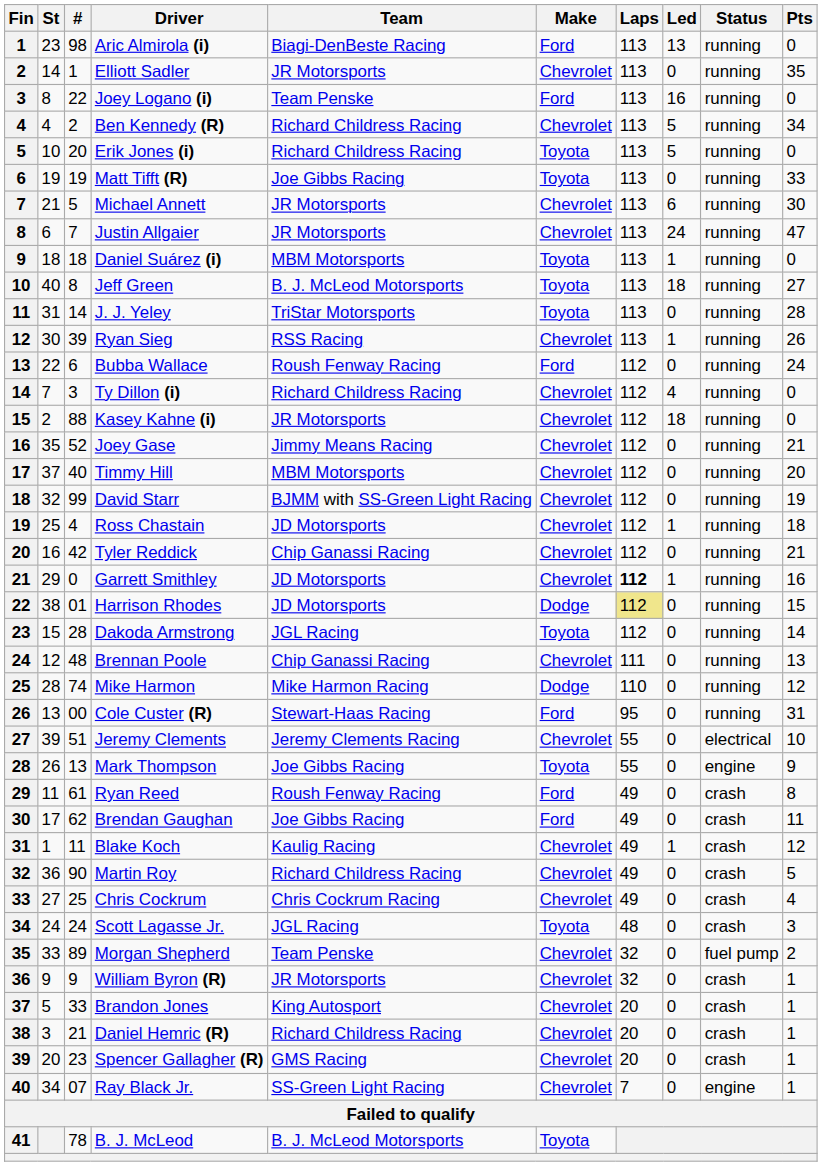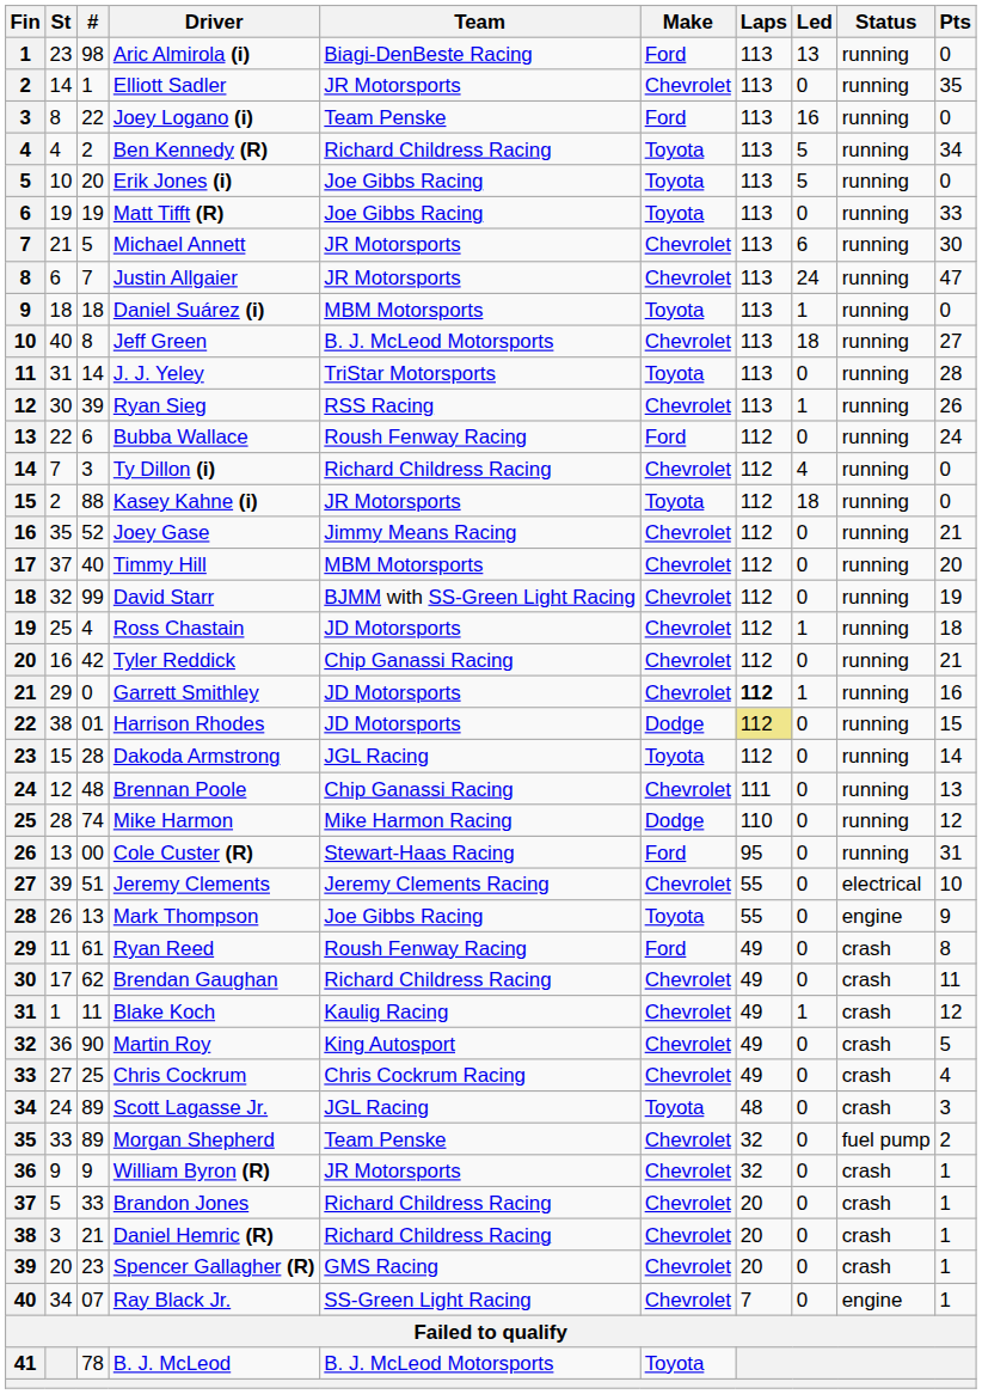Ben Kennedy (R) | Make: Chevrolet -> Toyota
Erik Jones (i) | Team: Richard Childress Racing -> Joe Gibbs Racing
Jeff Green | Make: Toyota -> Chevrolet
Kasey Kahne (i) | Make: Chevrolet -> Toyota
Brendan Gaughan | Team: Joe Gibbs Racing -> Richard Childress Racing
Brendan Gaughan | Make: Ford -> Chevrolet
Martin Roy | Team: Richard Childress Racing -> King Autosport
Scott Lagasse Jr. | #: 24 -> 89
Brandon Jones | Team: King Autosport -> Richard Childress Racing
